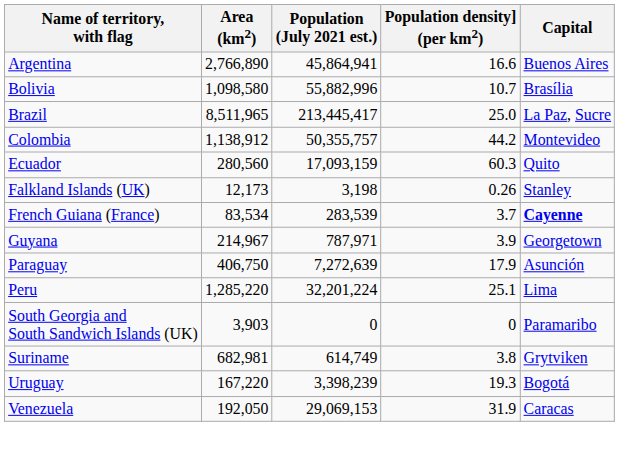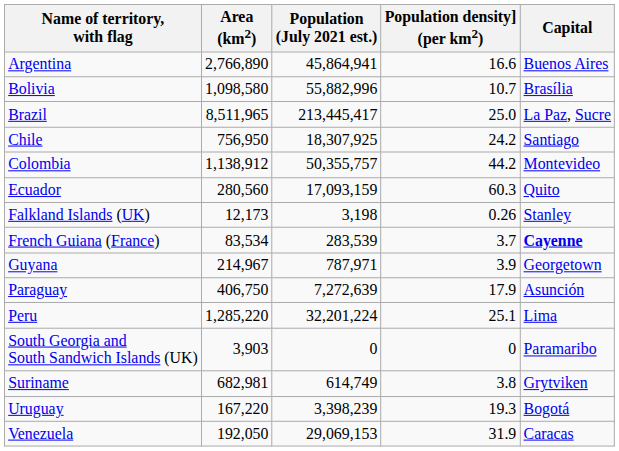+ row: Chile | 756,950 | 18,307,925 | 24.2 | Santiago
